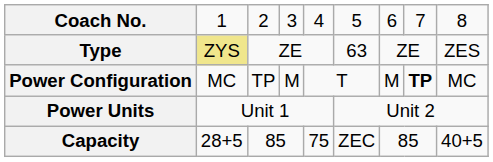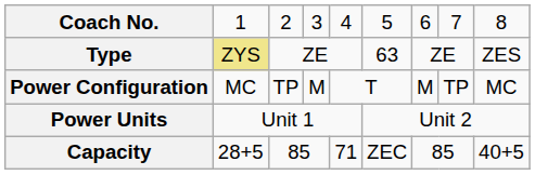Power Configuration | column 8: bold -> normal
Capacity | column 5: 75 -> 71
